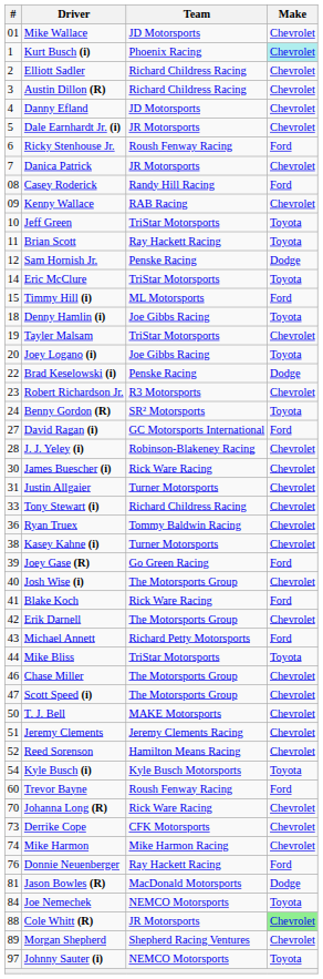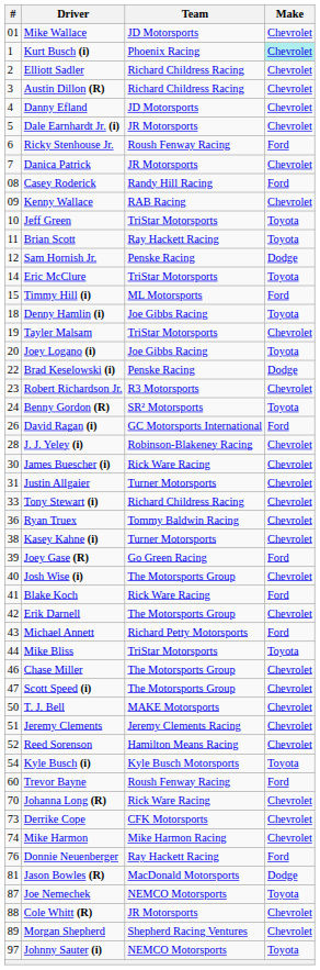David Ragan (i) | #: 27 -> 26
Joe Nemechek | #: 84 -> 87
Cole Whitt (R) | Make: lightgreen background -> no background
